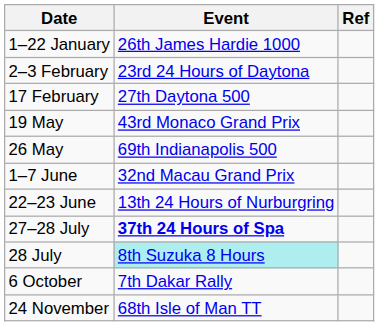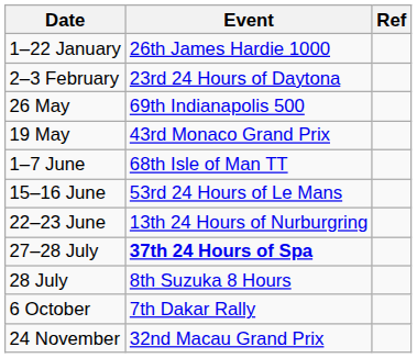- row: 17 February | 27th Daytona 500
rows swapped: 19 May <-> 26 May
1–7 June | Event: 32nd Macau Grand Prix -> 68th Isle of Man TT
+ row: 15–16 June | 53rd 24 Hours of Le Mans
28 July | Event: paleturquoise background -> no background
24 November | Event: 68th Isle of Man TT -> 32nd Macau Grand Prix
